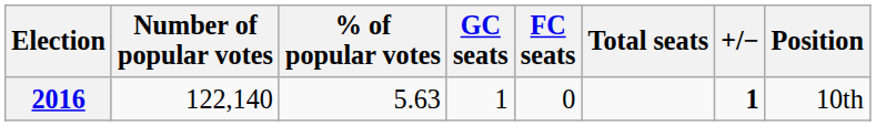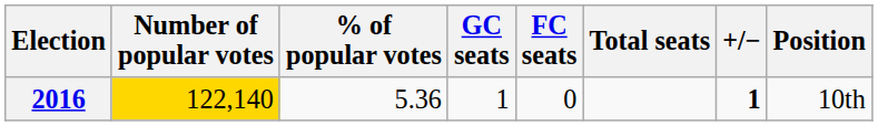2016 | Number of popular votes: no background -> gold background
2016 | % of popular votes: 5.63 -> 5.36
